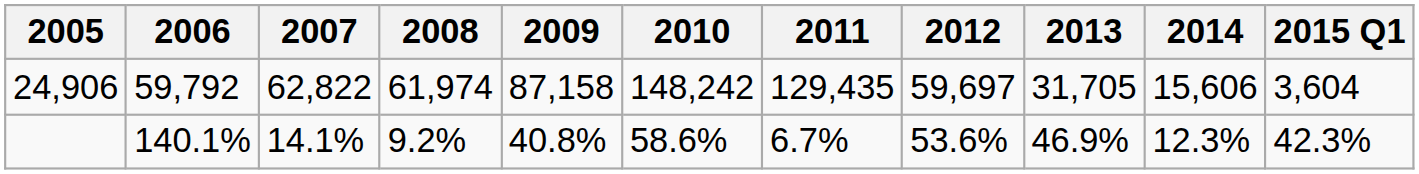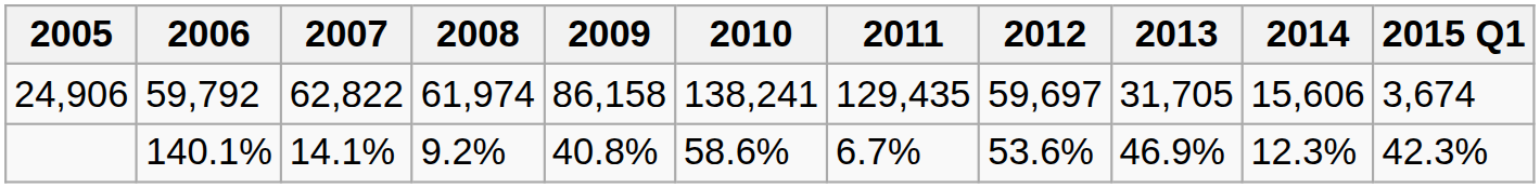24,906 | 2009: 87,158 -> 86,158
24,906 | 2010: 148,242 -> 138,241
24,906 | 2015 Q1: 3,604 -> 3,674
